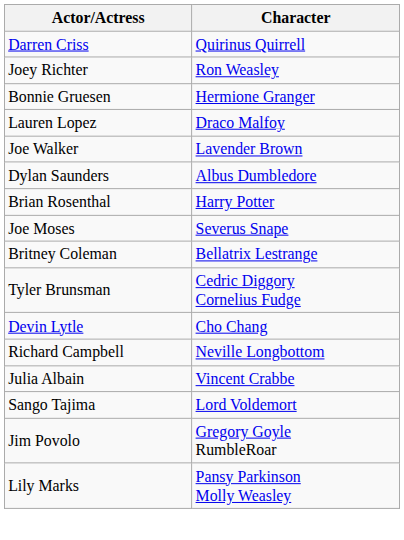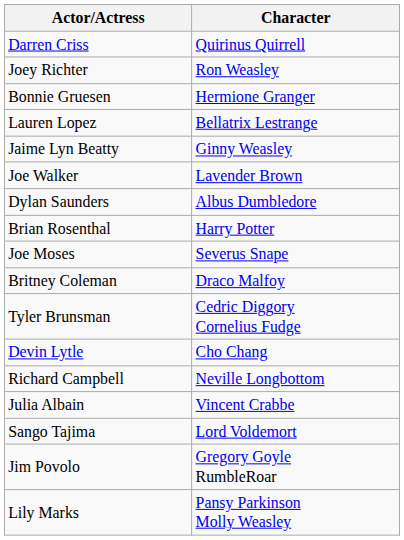Lauren Lopez | Character: Draco Malfoy -> Bellatrix Lestrange
+ row: Jaime Lyn Beatty | Ginny Weasley
Britney Coleman | Character: Bellatrix Lestrange -> Draco Malfoy
